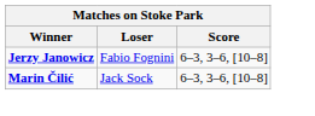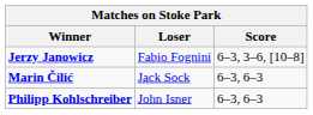Marin Čilić | Score: 6–3, 3–6, [10–8] -> 6–3, 6–3
+ row: Philipp Kohlschreiber | John Isner | 6–3, 6–3
